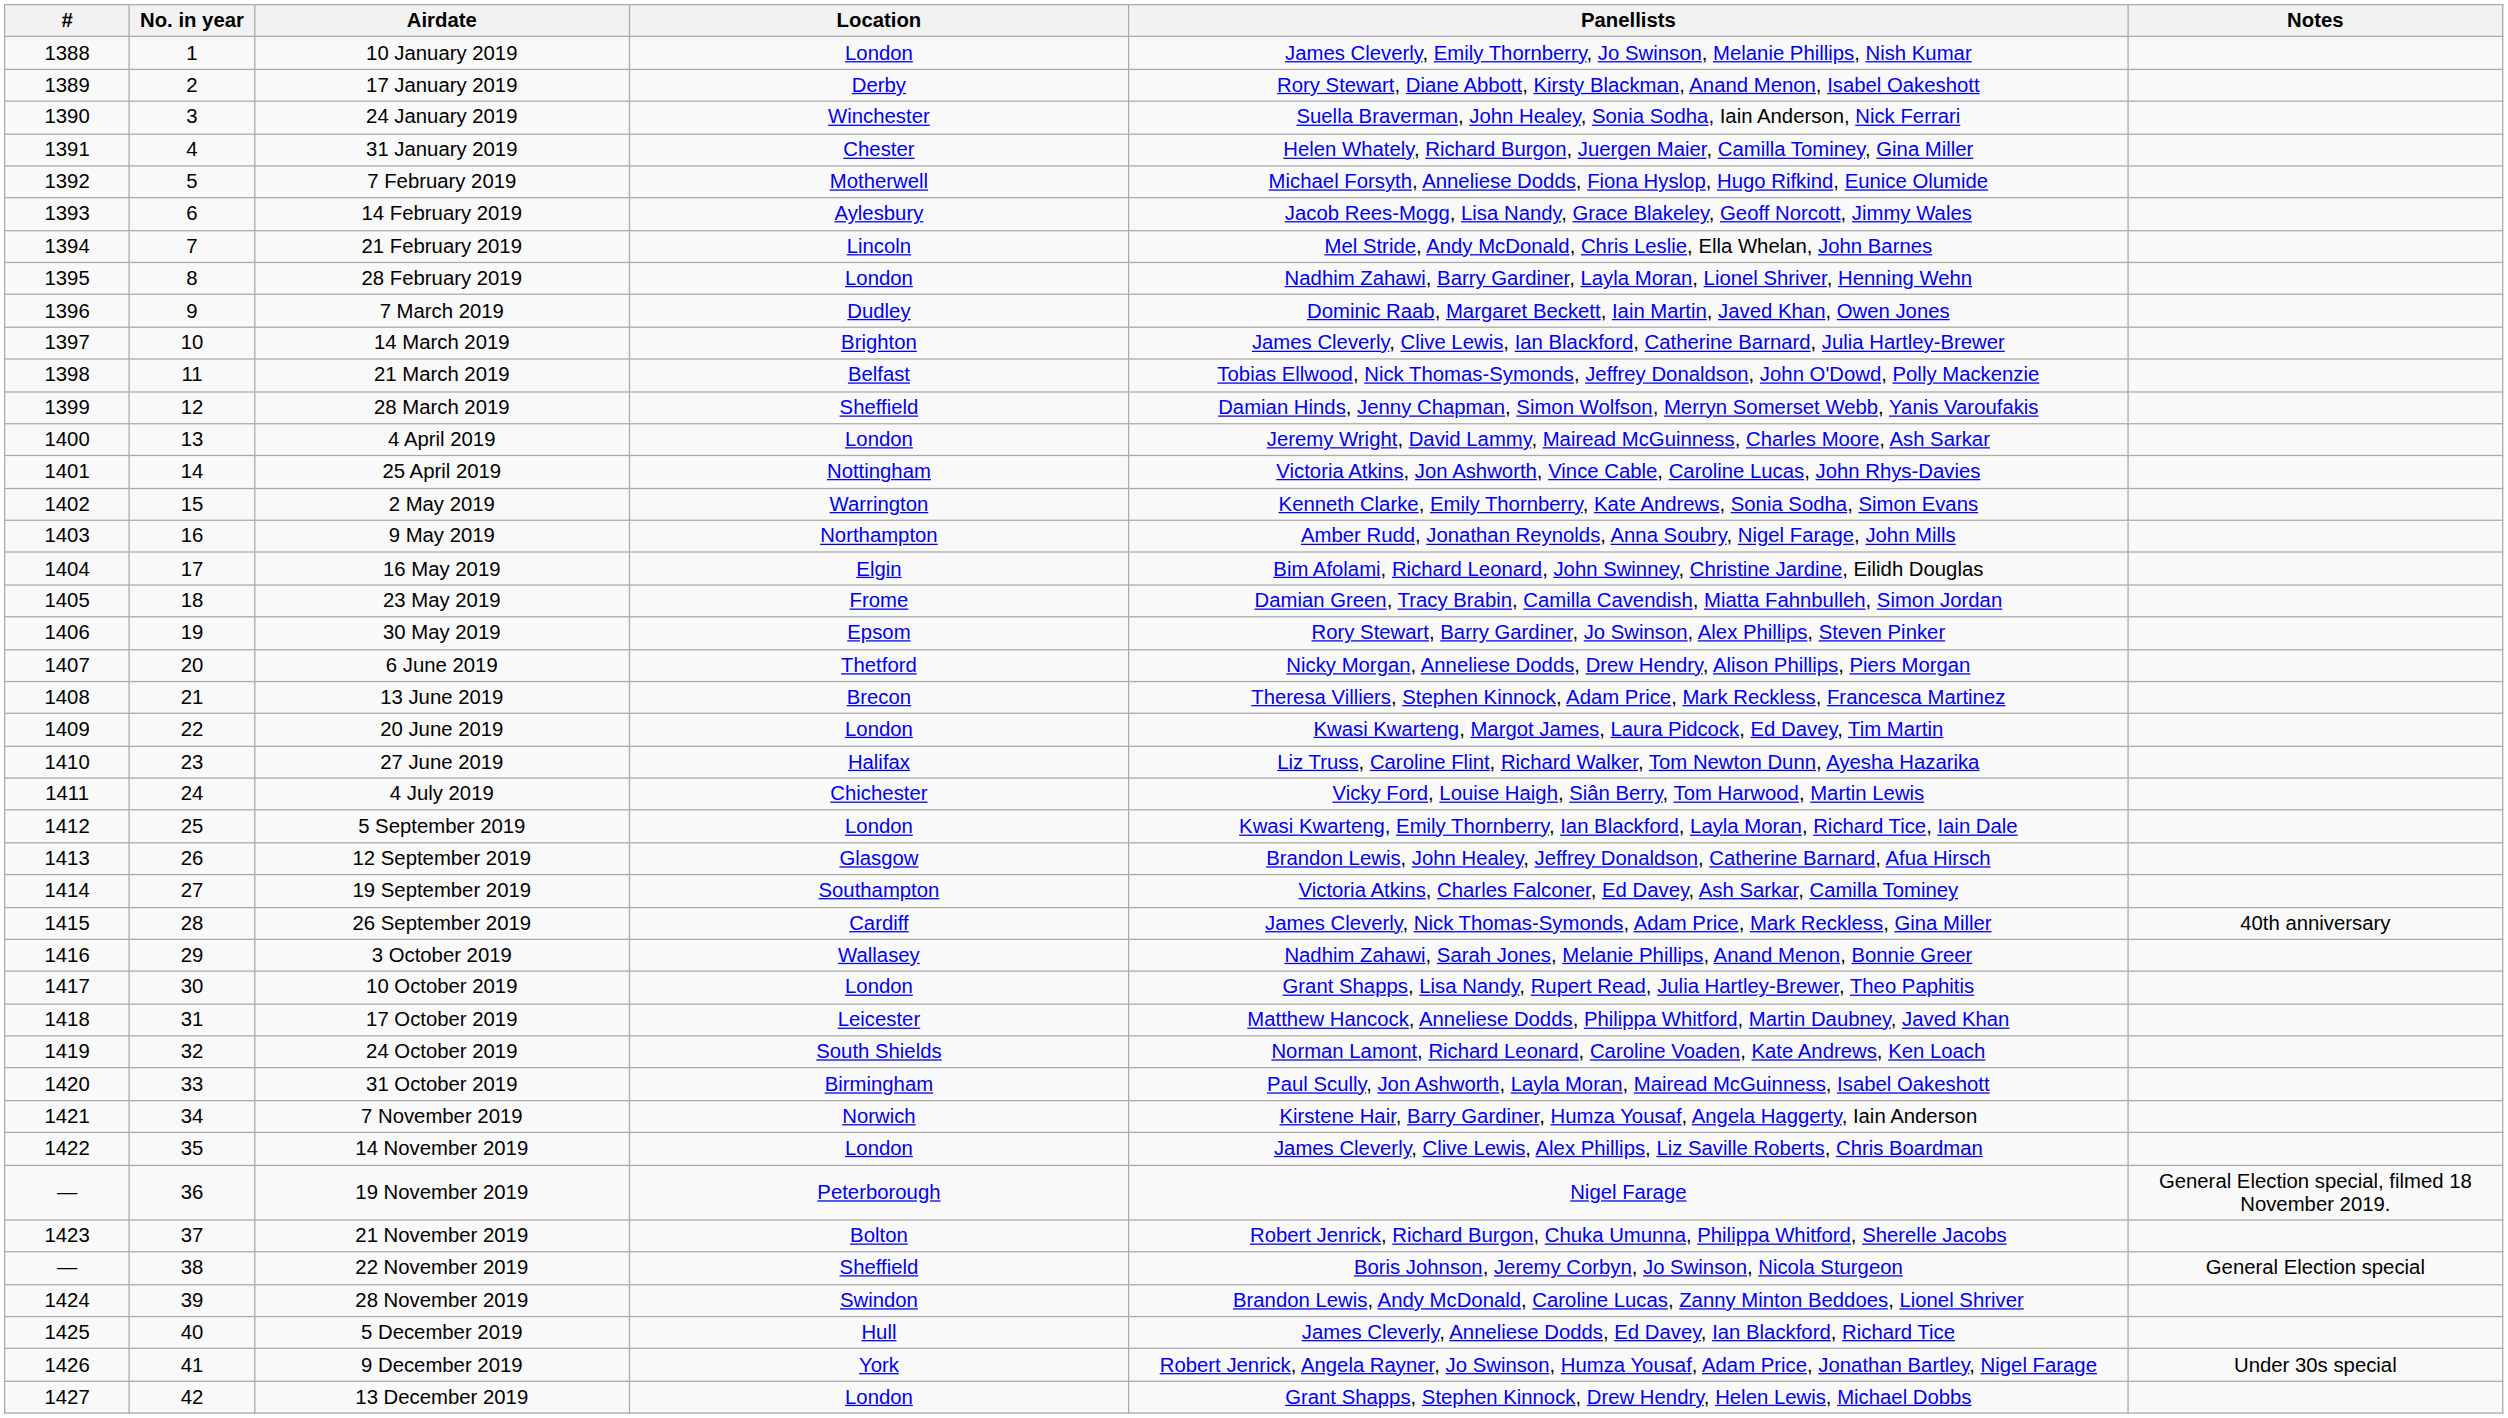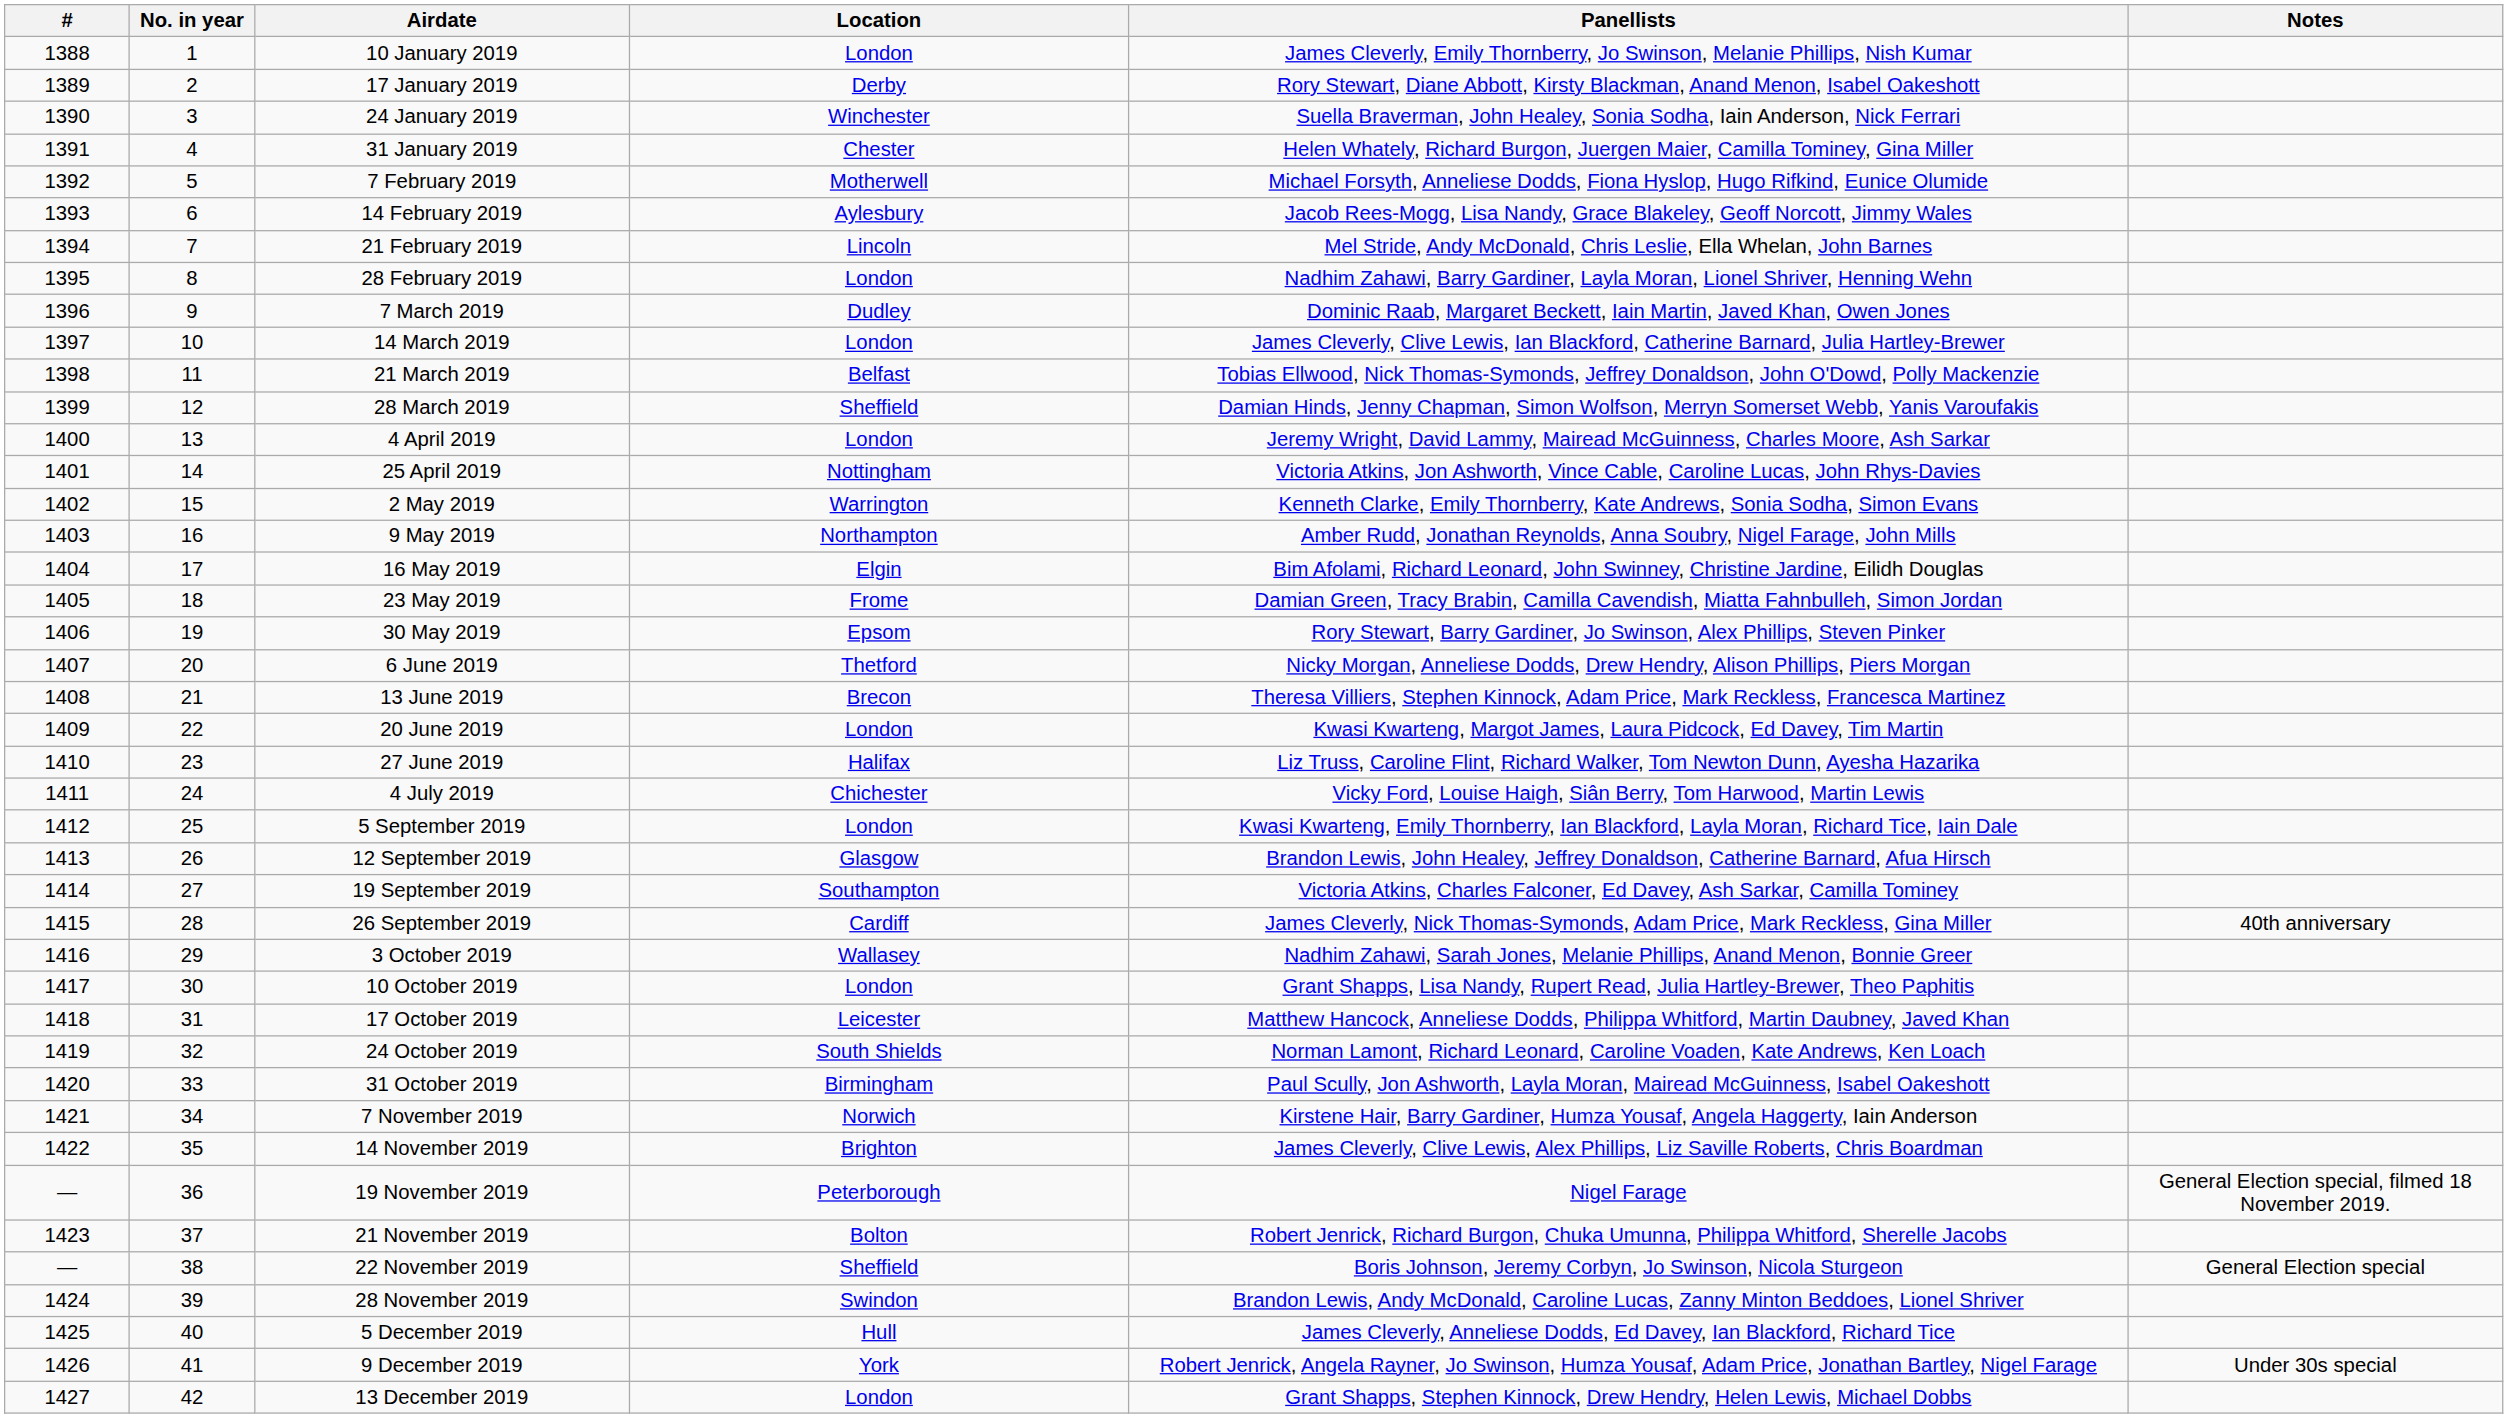14 March 2019 | Location: Brighton -> London
14 November 2019 | Location: London -> Brighton
